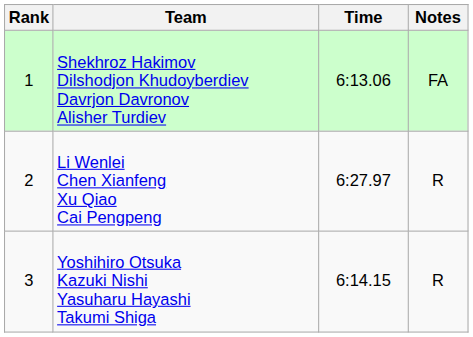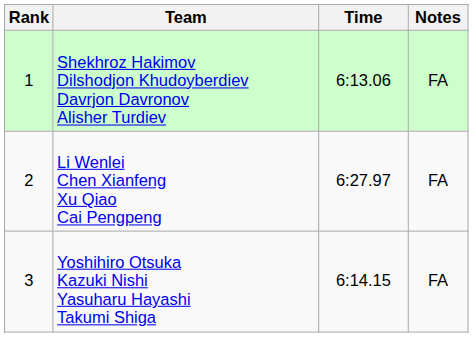Li Wenlei Chen Xianfeng Xu Qiao Cai Pengpeng | Notes: R -> FA
Yoshihiro Otsuka Kazuki Nishi Yasuharu Hayashi Takumi Shiga | Notes: R -> FA
